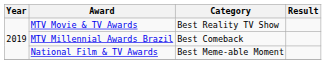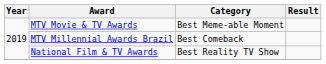MTV Movie & TV Awards | Category: Best Reality TV Show -> Best Meme-able Moment
National Film & TV Awards | Category: Best Meme-able Moment -> Best Reality TV Show
